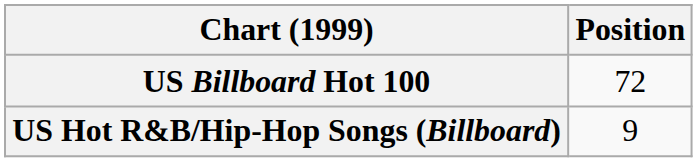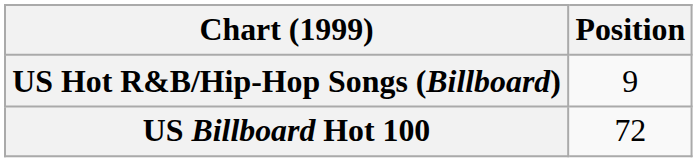rows swapped: US Billboard Hot 100 <-> US Hot R&B/Hip-Hop Songs (Billboard)
